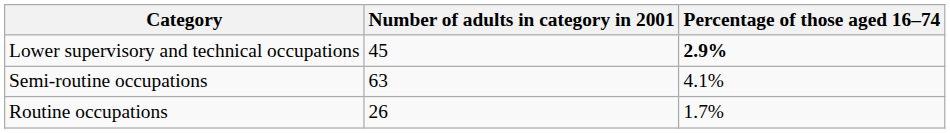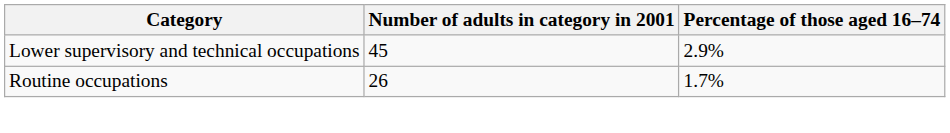Lower supervisory and technical occupations | Percentage of those aged 16–74: bold -> normal
- row: Semi-routine occupations | 63 | 4.1%
